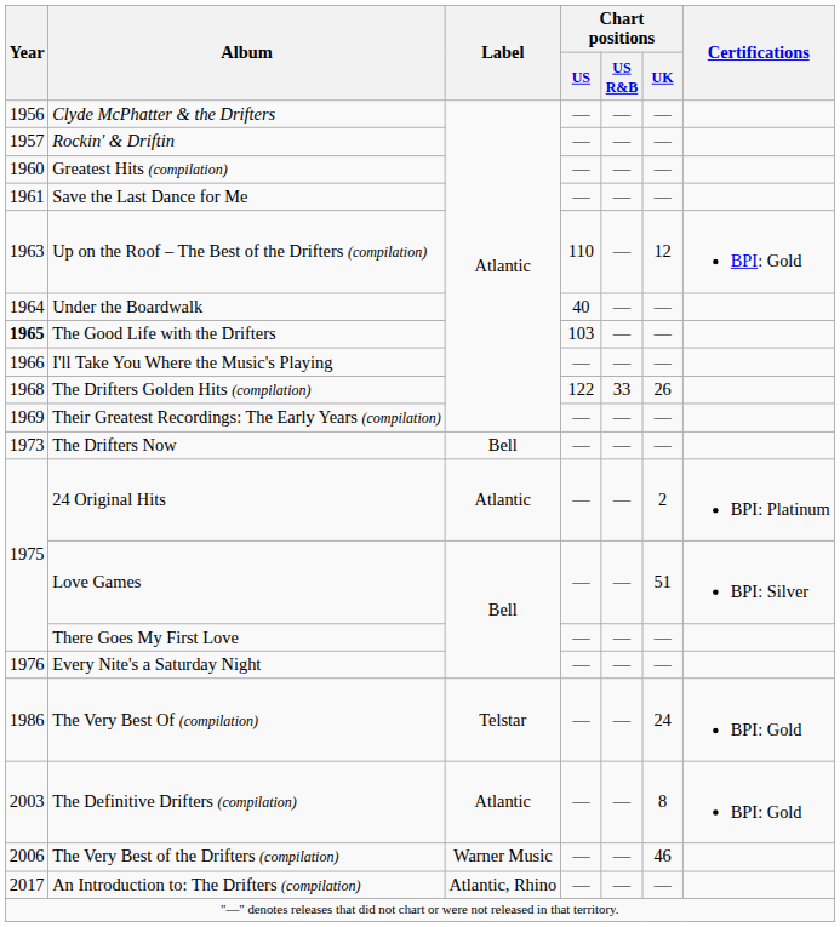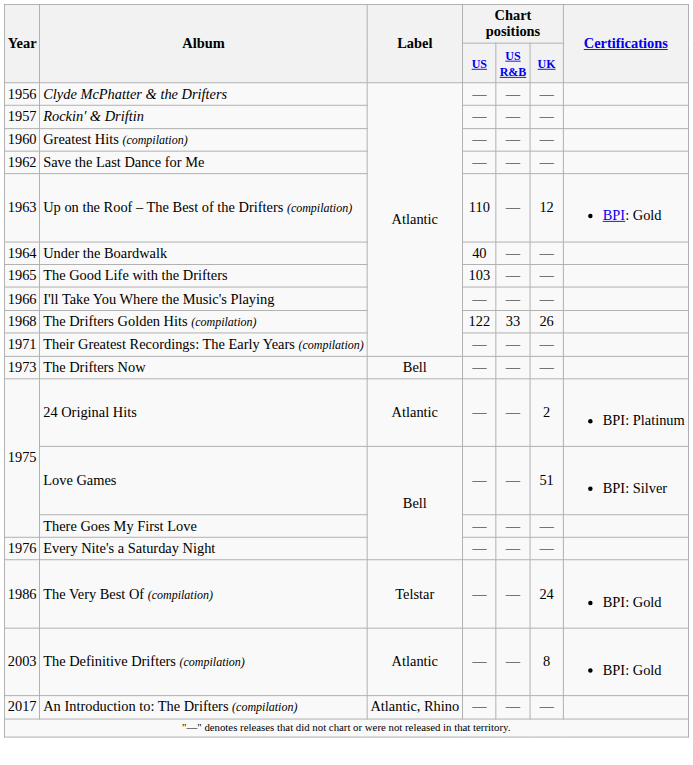Save the Last Dance for Me | Year: 1961 -> 1962
The Good Life with the Drifters | Year: bold -> normal
Their Greatest Recordings: The Early Years (compilation) | Year: 1969 -> 1971
- row: 2006 | The Very Best of the Drifters (compilation) | Warner Music | — | — | 46
